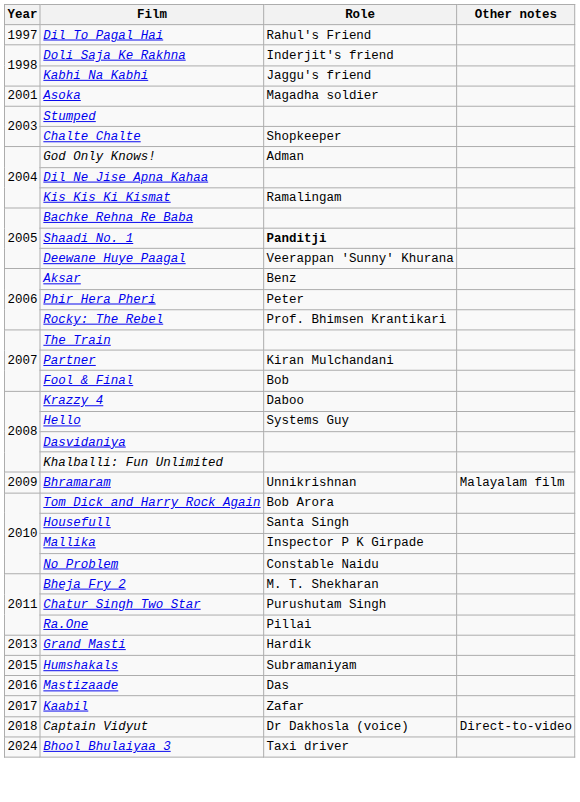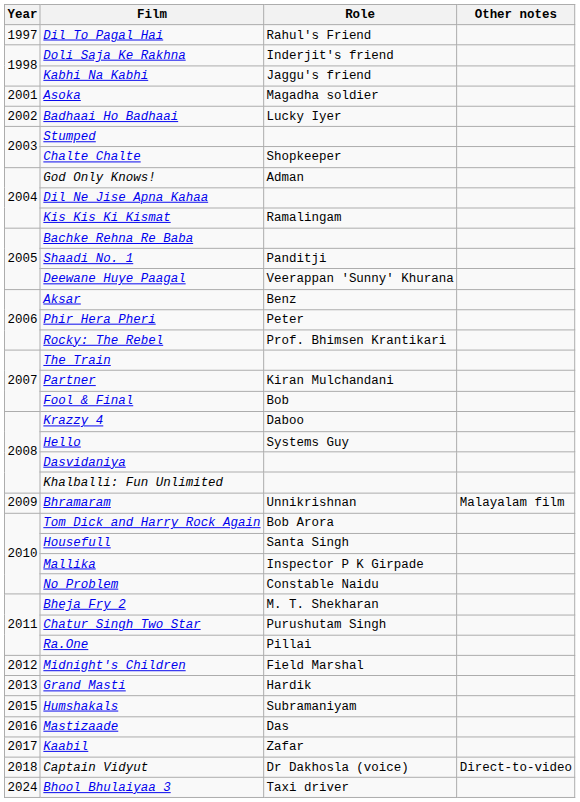+ row: 2002 | Badhaai Ho Badhaai | Lucky Iyer
Shaadi No. 1 | Role: bold -> normal
+ row: 2012 | Midnight's Children | Field Marshal
